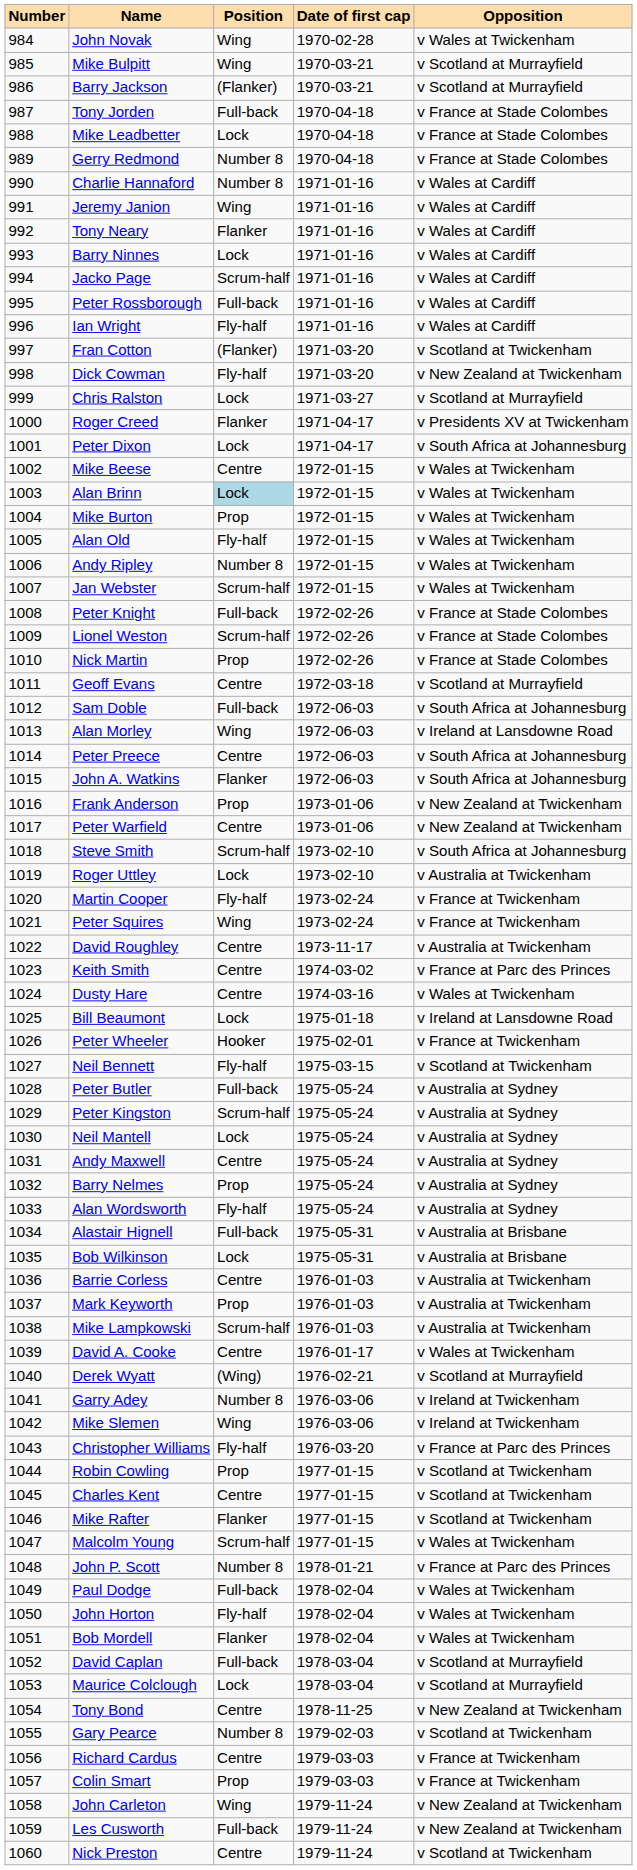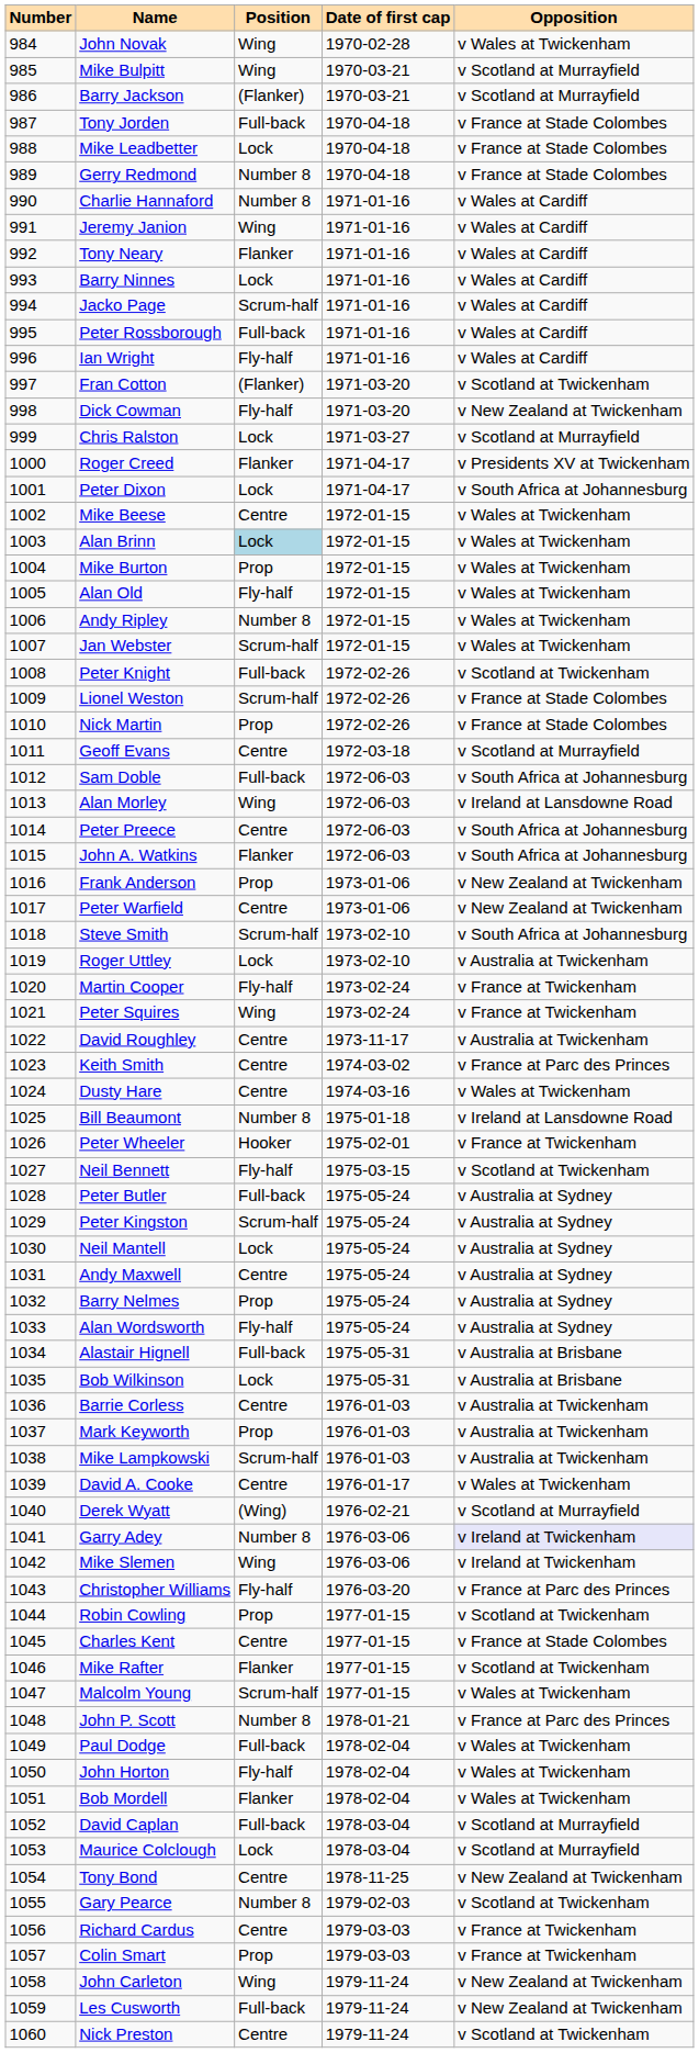Peter Knight | Opposition: v France at Stade Colombes -> v Scotland at Twickenham
Bill Beaumont | Position: Lock -> Number 8
Garry Adey | Opposition: no background -> lavender background
Charles Kent | Opposition: v Scotland at Twickenham -> v France at Stade Colombes
